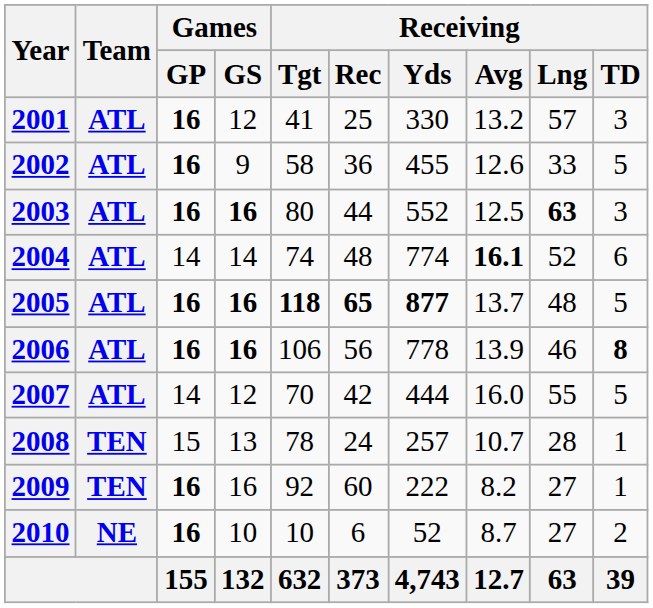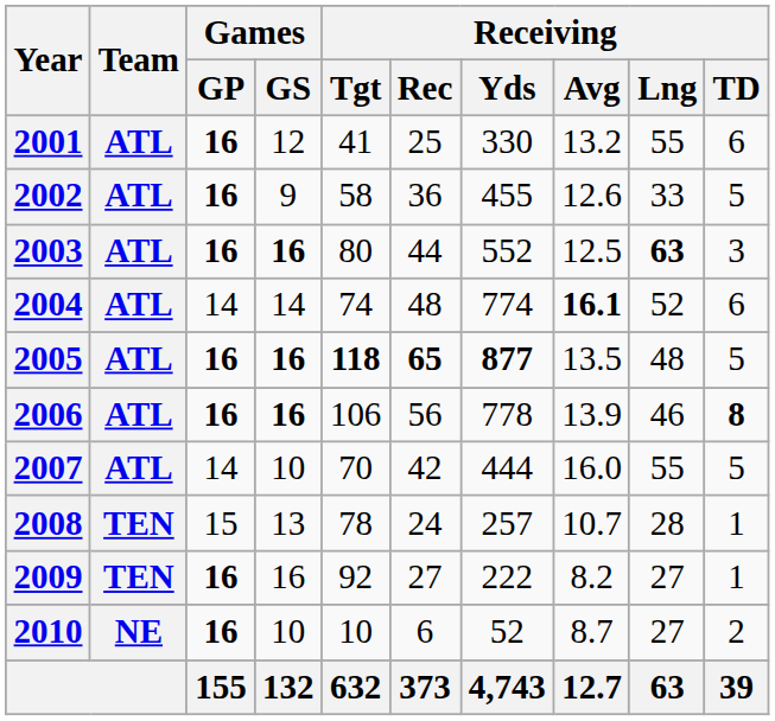2001 | Receiving / Lng: 57 -> 55
2001 | Receiving / TD: 3 -> 6
2005 | Receiving / Avg: 13.7 -> 13.5
2007 | Games / GS: 12 -> 10
2009 | Receiving / Rec: 60 -> 27
